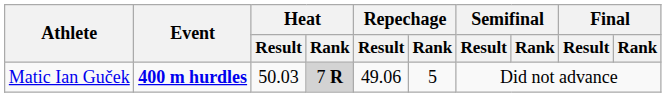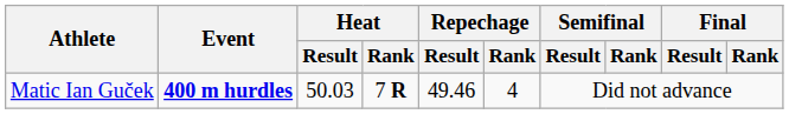Matic Ian Guček | Heat / Rank: lightgrey background -> no background
Matic Ian Guček | Repechage / Result: 49.06 -> 49.46
Matic Ian Guček | Repechage / Rank: 5 -> 4
